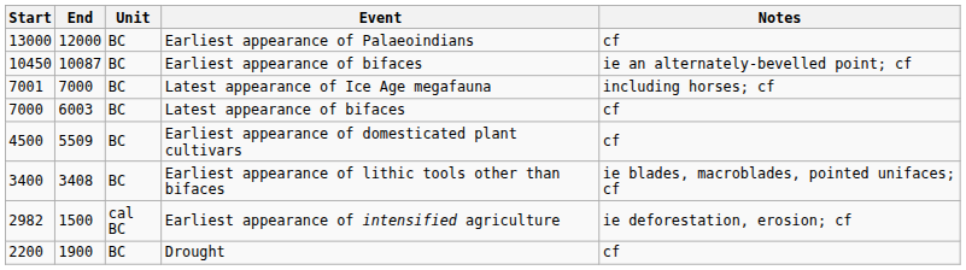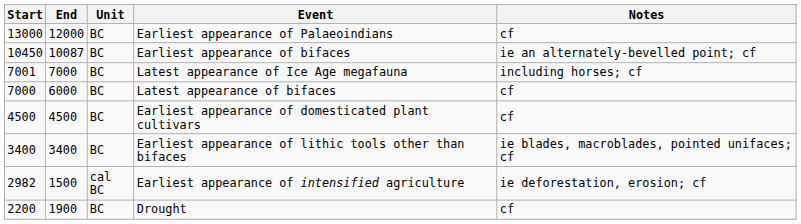Latest appearance of bifaces | End: 6003 -> 6000
Earliest appearance of domesticated plant cultivars | End: 5509 -> 4500
Earliest appearance of lithic tools other than bifaces | End: 3408 -> 3400
